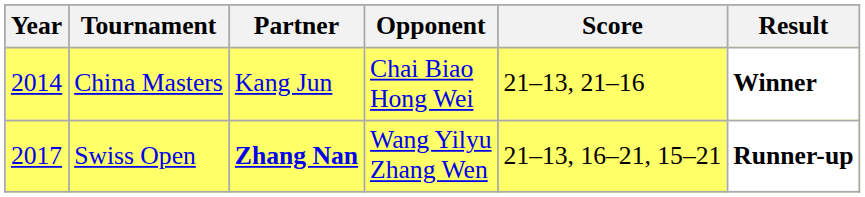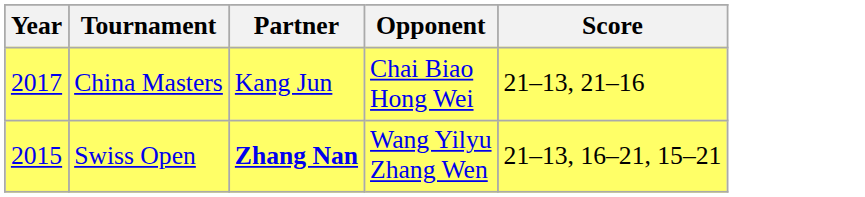- column: Result | Winner | Runner-up
China Masters | Year: 2014 -> 2017
Swiss Open | Year: 2017 -> 2015
